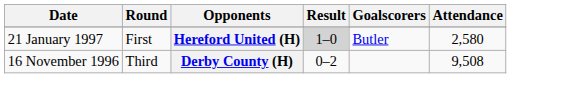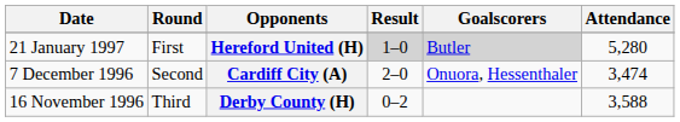Hereford United (H) | Goalscorers: no background -> lightgrey background
Hereford United (H) | Attendance: 2,580 -> 5,280
+ row: 7 December 1996 | Second | Cardiff City (A) | 2–0 | Onuora, Hessenthaler | 3,474
Derby County (H) | Attendance: 9,508 -> 3,588
